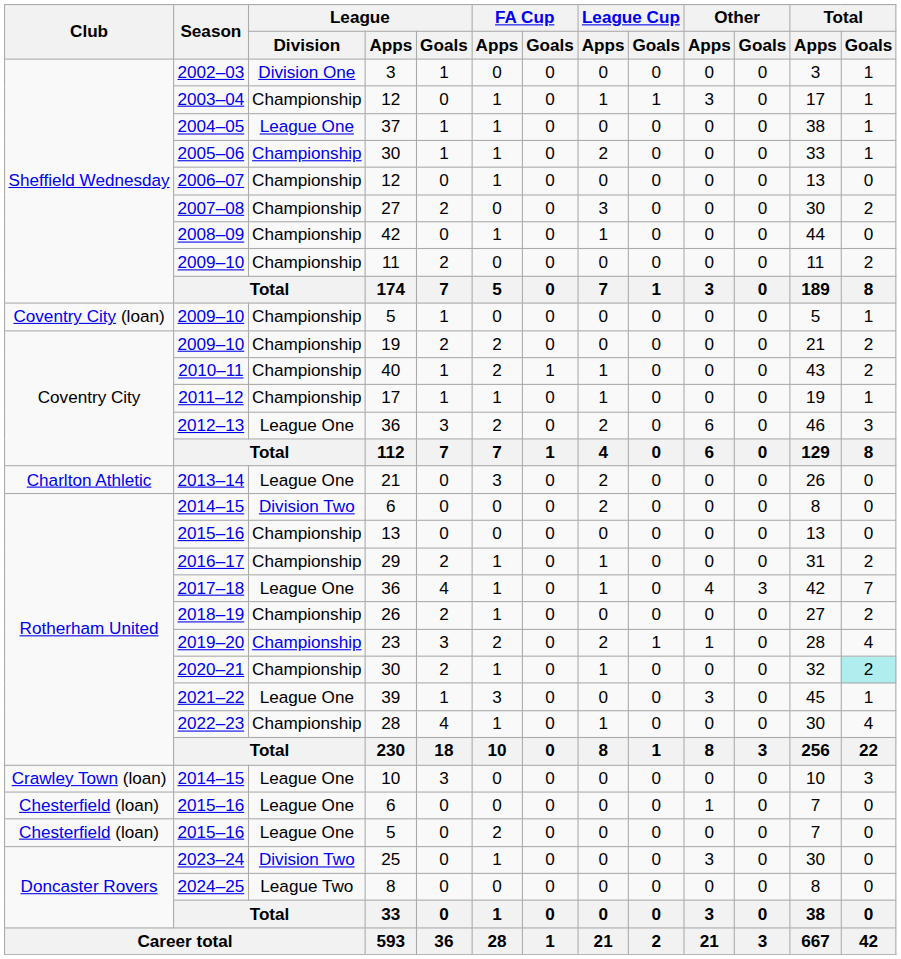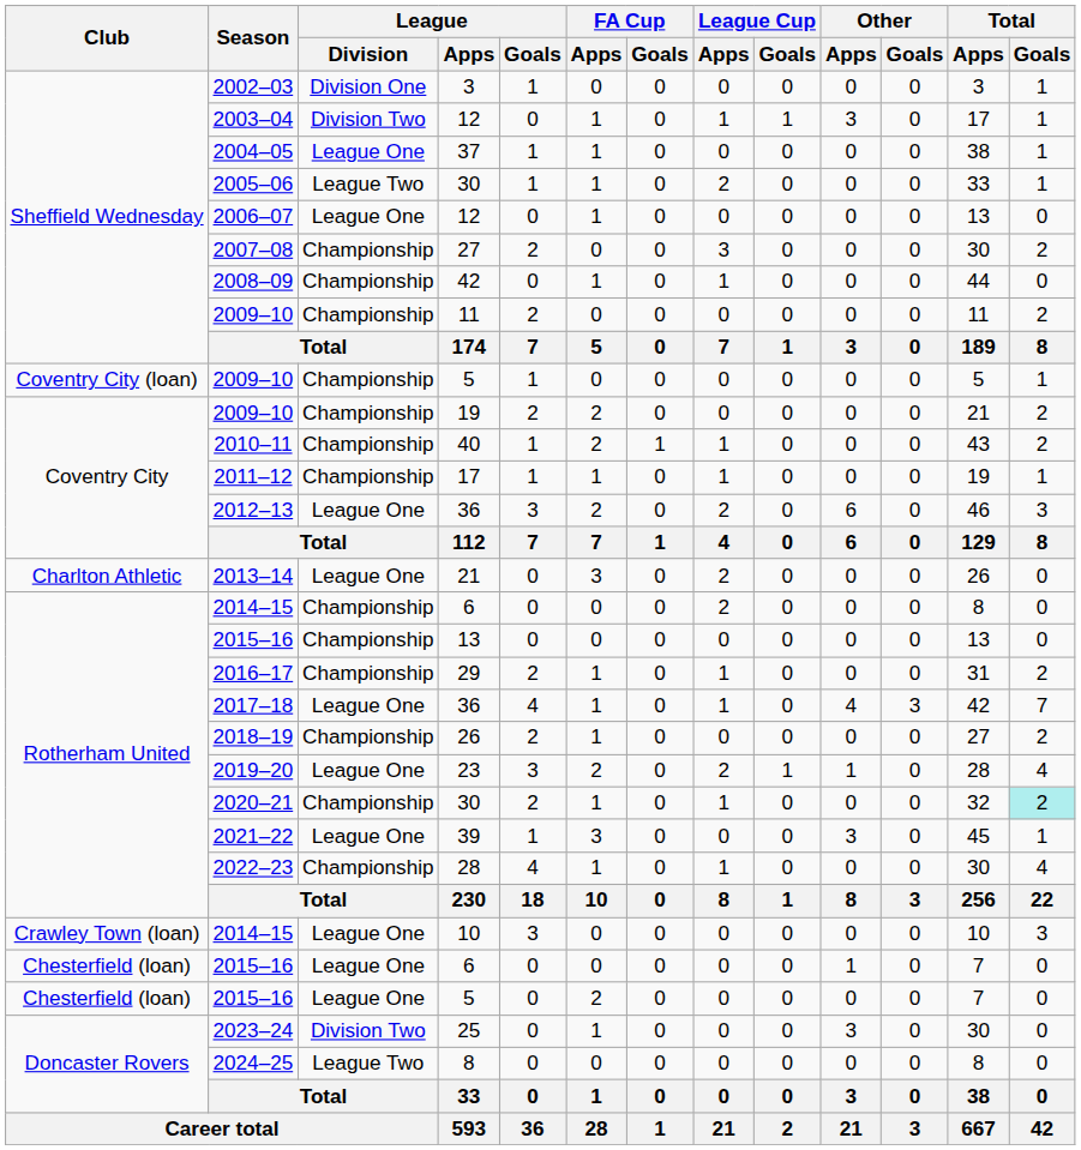2003–04 | League / Division: Championship -> Division Two
2005–06 | League / Division: Championship -> League Two
2006–07 | League / Division: Championship -> League One
2014–15 / 6 | League / Division: Division Two -> Championship
2019–20 | League / Division: Championship -> League One
